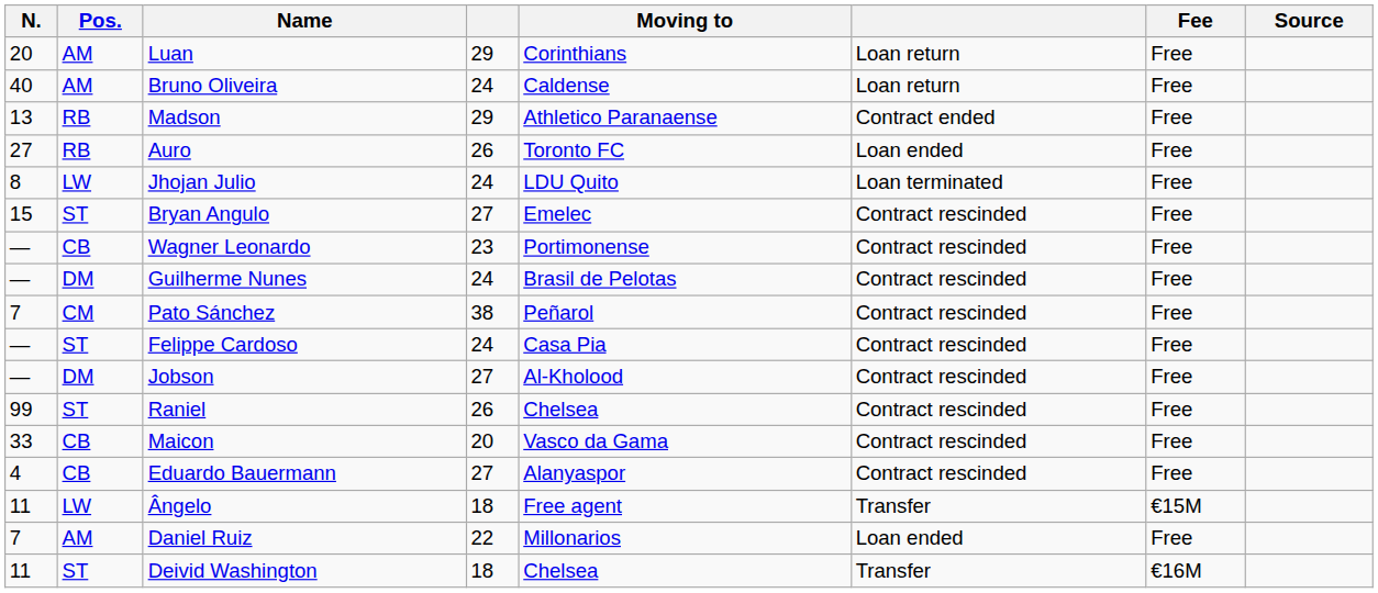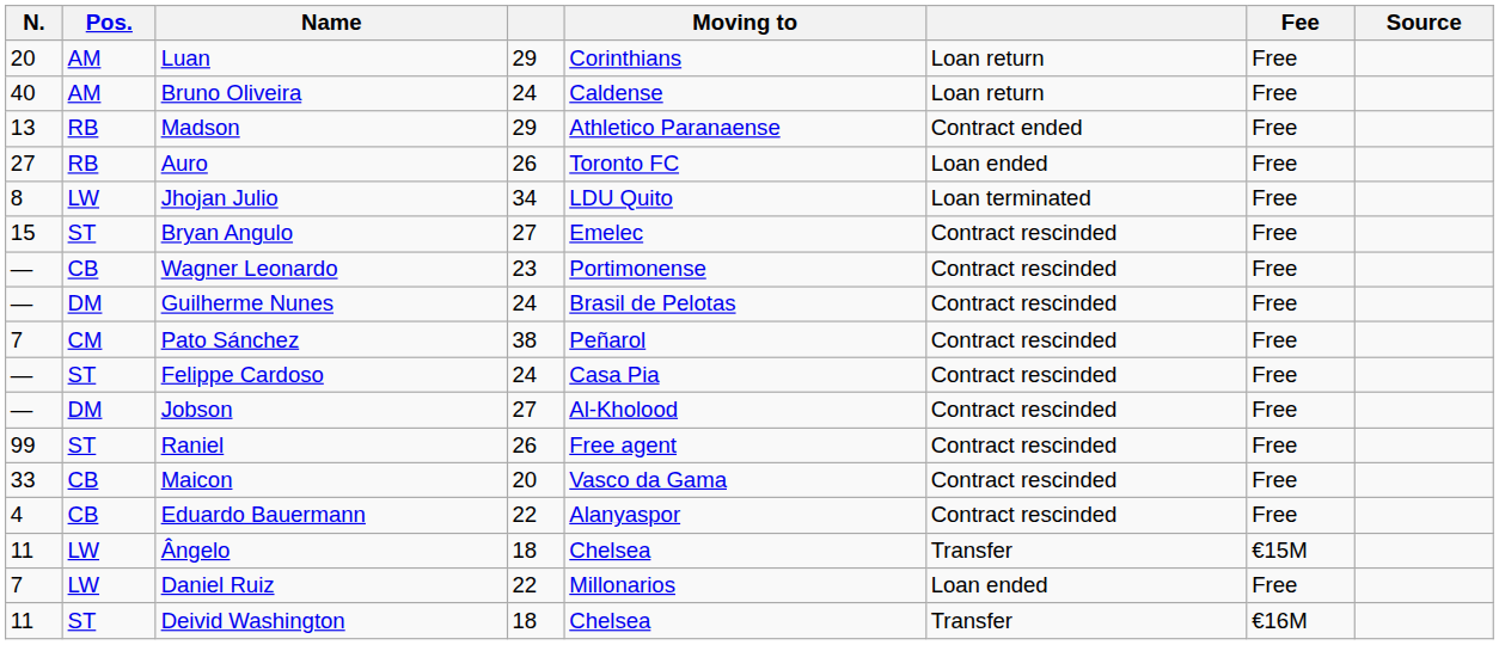Jhojan Julio | column 4: 24 -> 34
Raniel | Moving to: Chelsea -> Free agent
Eduardo Bauermann | column 4: 27 -> 22
Ângelo | Moving to: Free agent -> Chelsea
Daniel Ruiz | Pos.: AM -> LW
